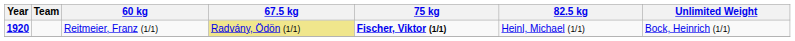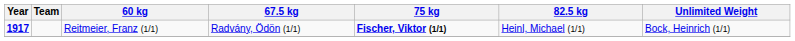Reitmeier, Franz (1/1) | Year: 1920 -> 1917
Reitmeier, Franz (1/1) | 67.5 kg: khaki background -> no background
